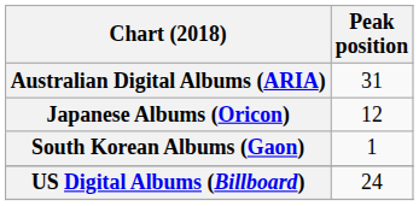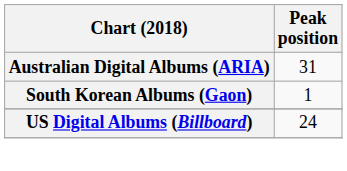- row: Japanese Albums (Oricon) | 12
